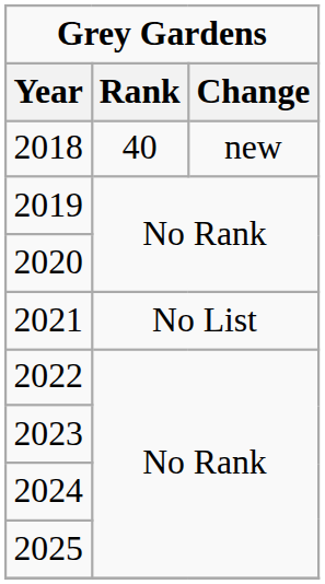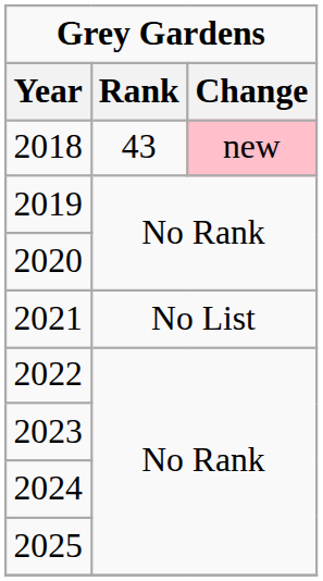2018 | Rank: 40 -> 43
2018 | Change: no background -> pink background
